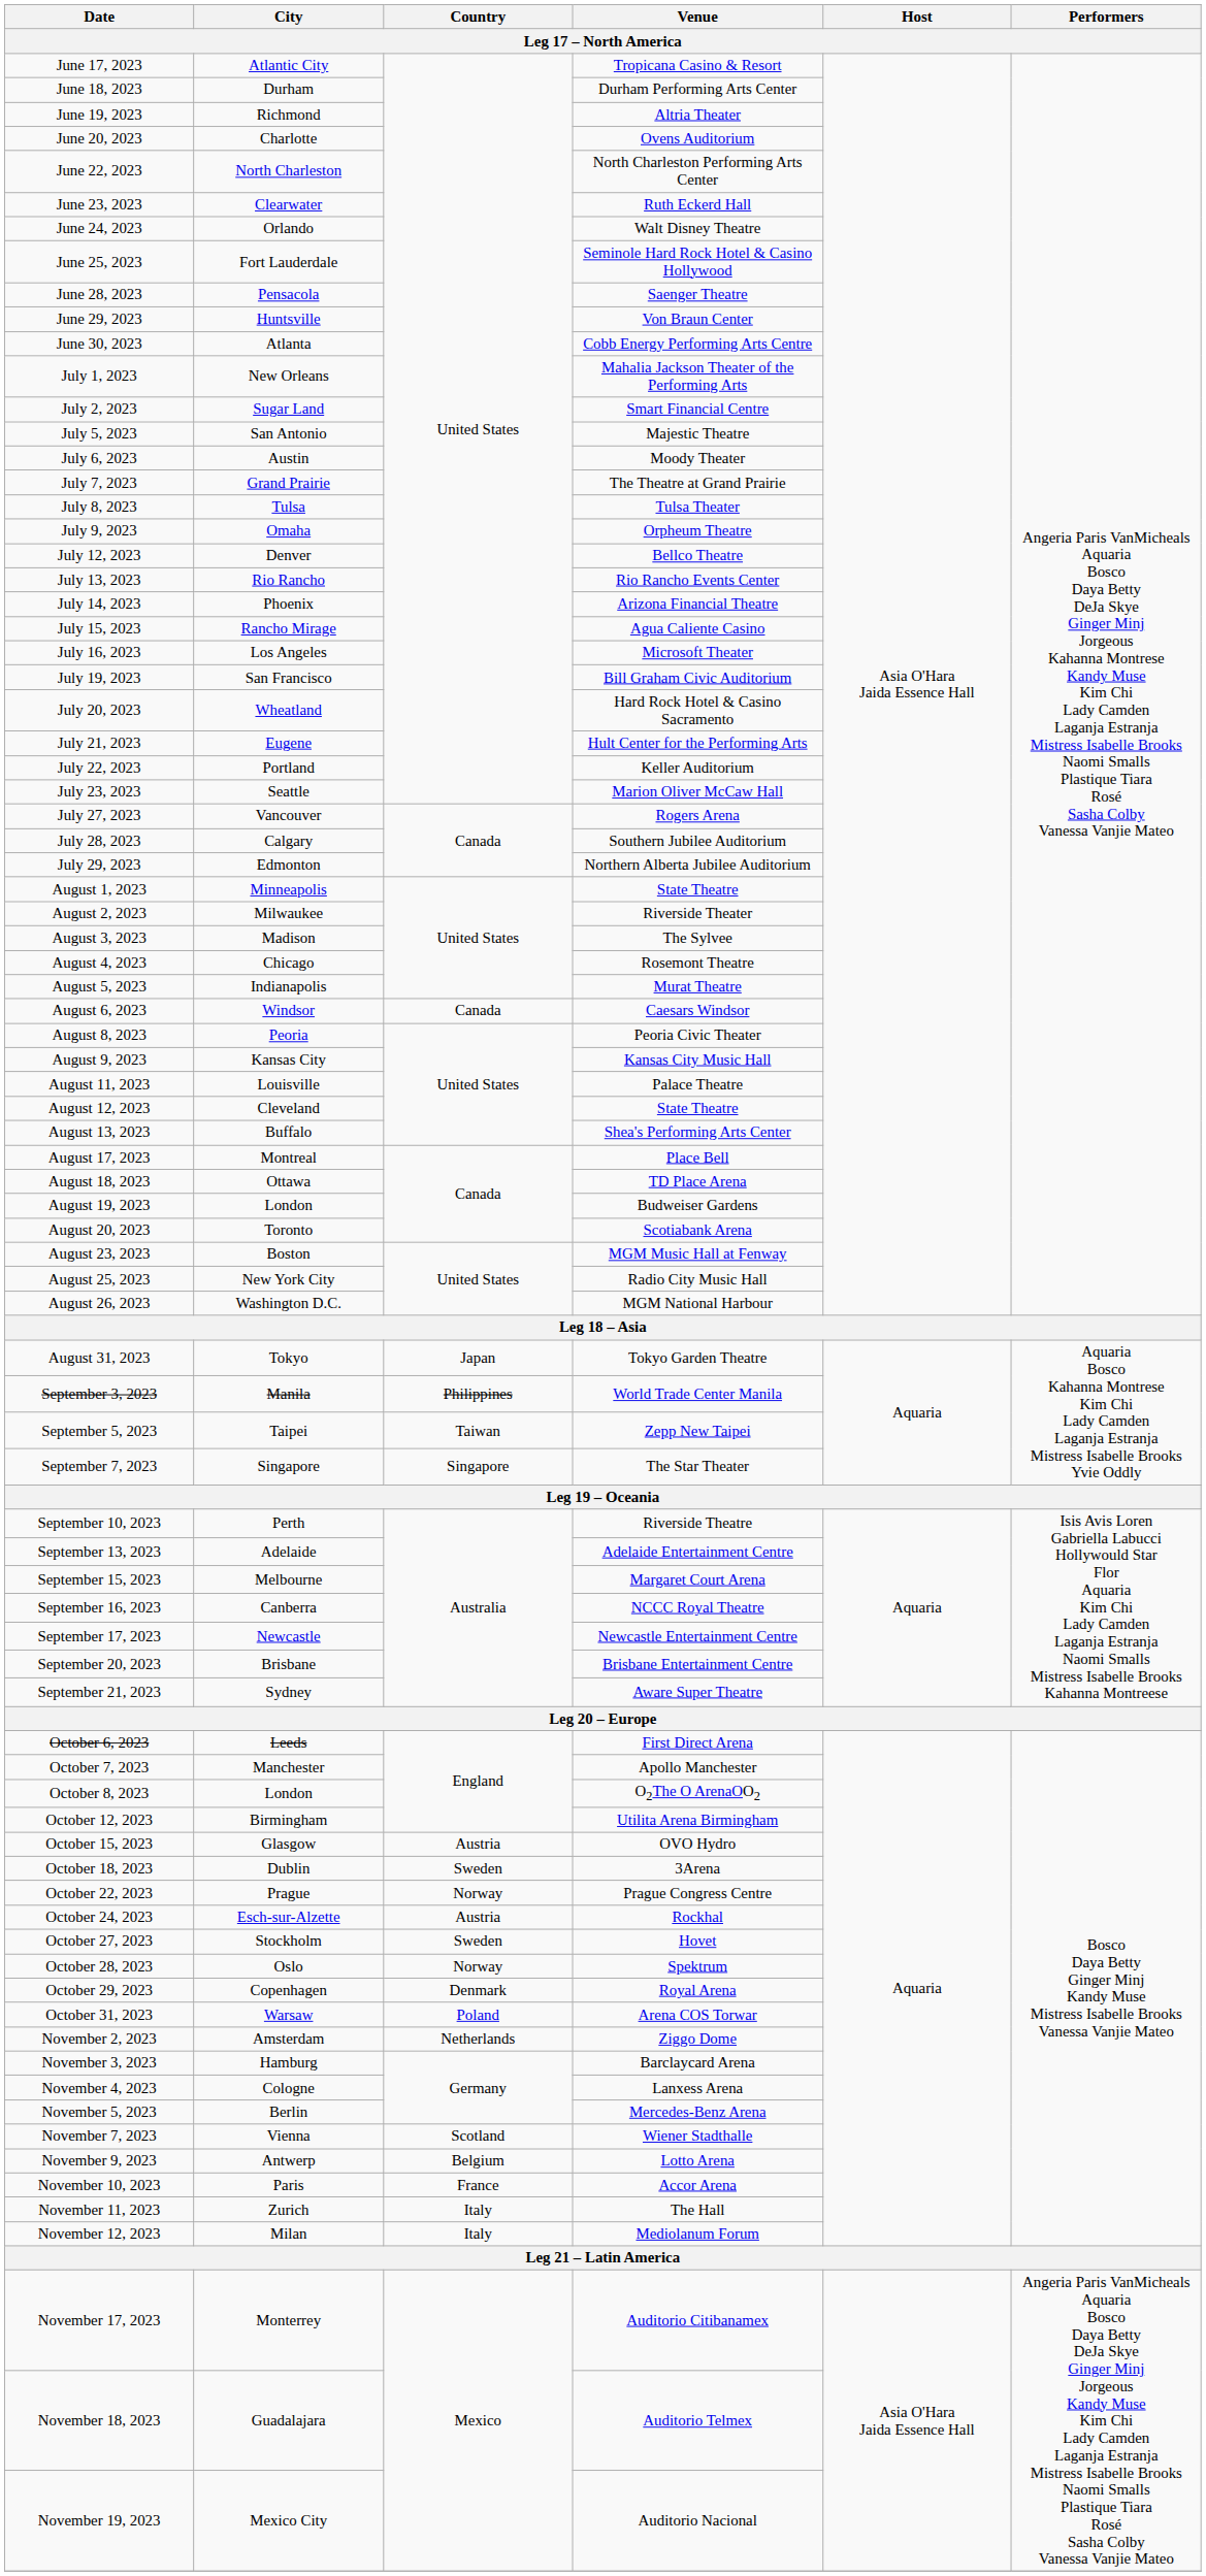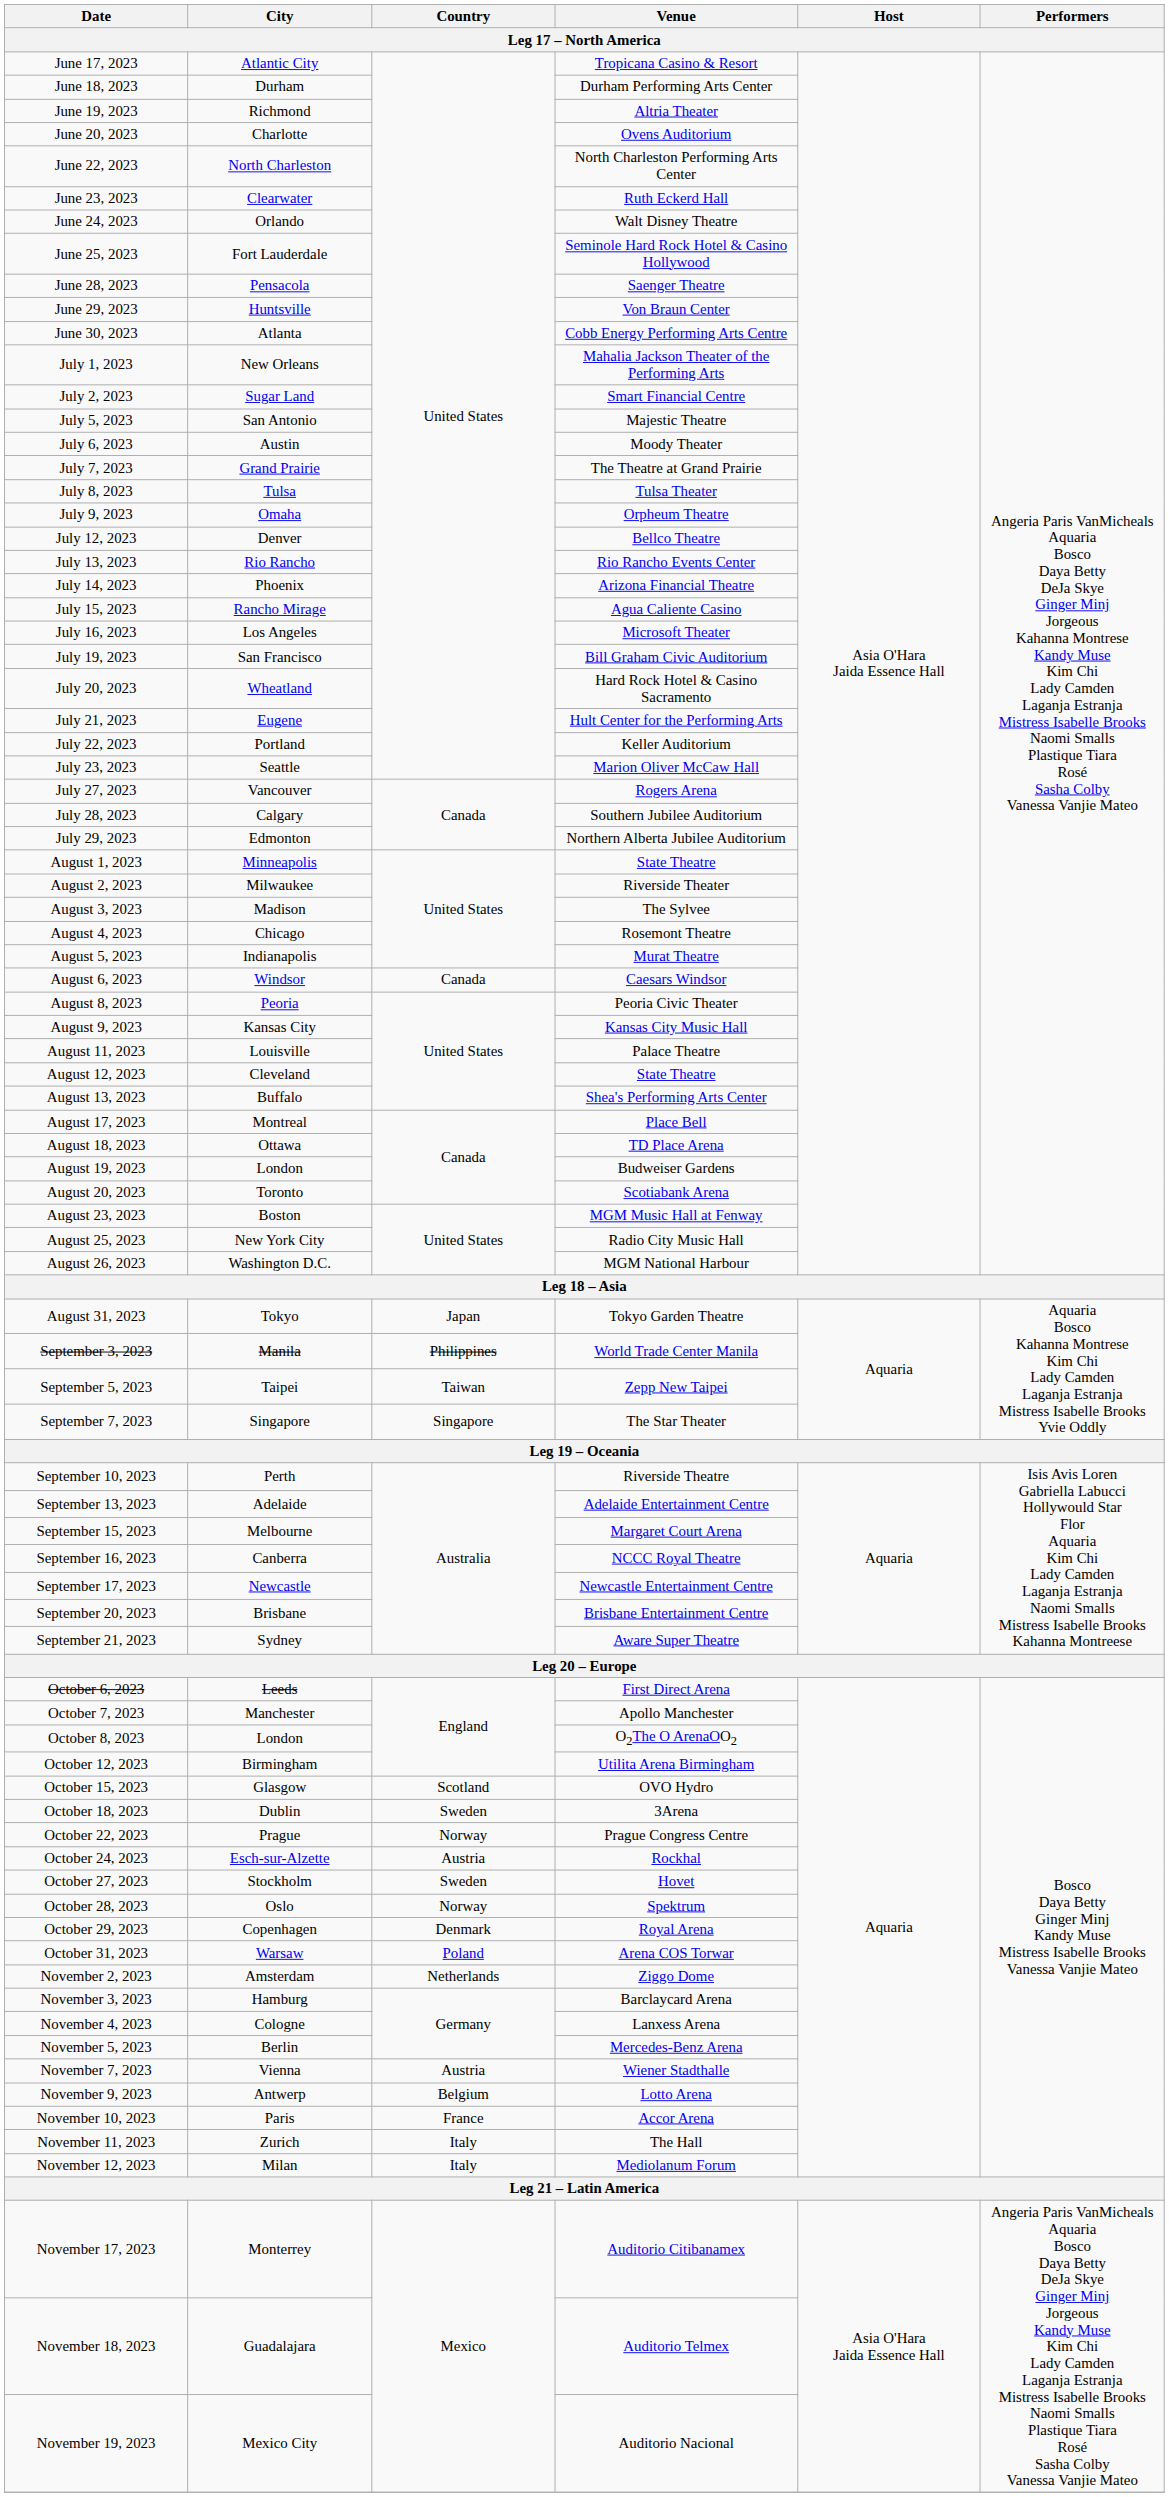October 15, 2023 | Country: Austria -> Scotland
November 7, 2023 | Country: Scotland -> Austria
